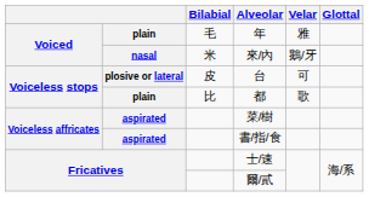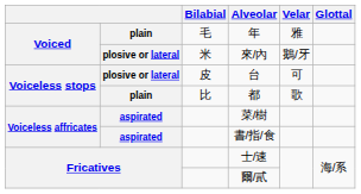來/內 | column 2: nasal -> plosive or lateral
